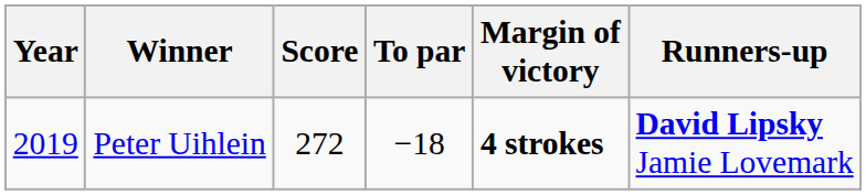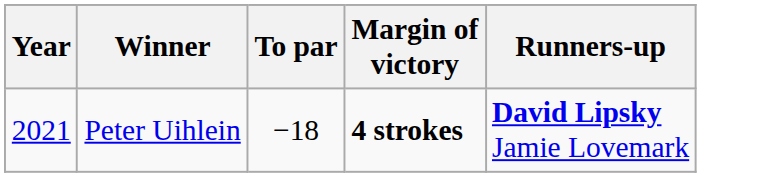- column: Score | 272
Peter Uihlein | Year: 2019 -> 2021
